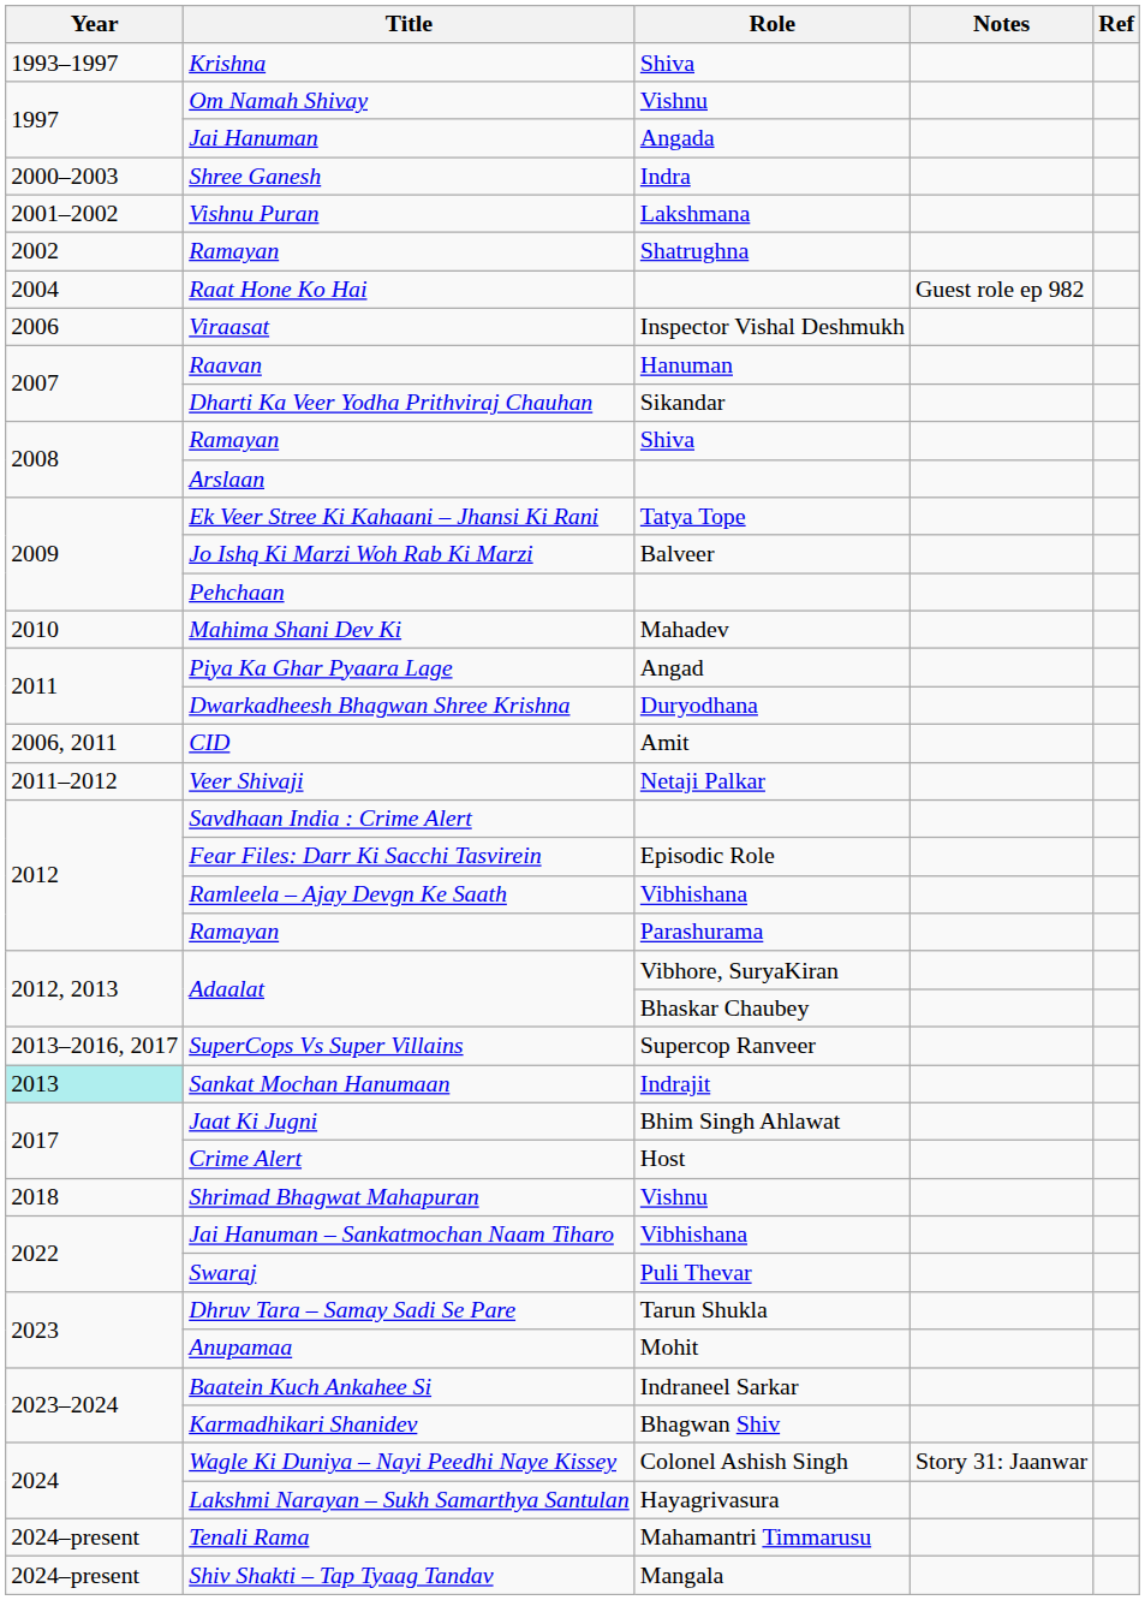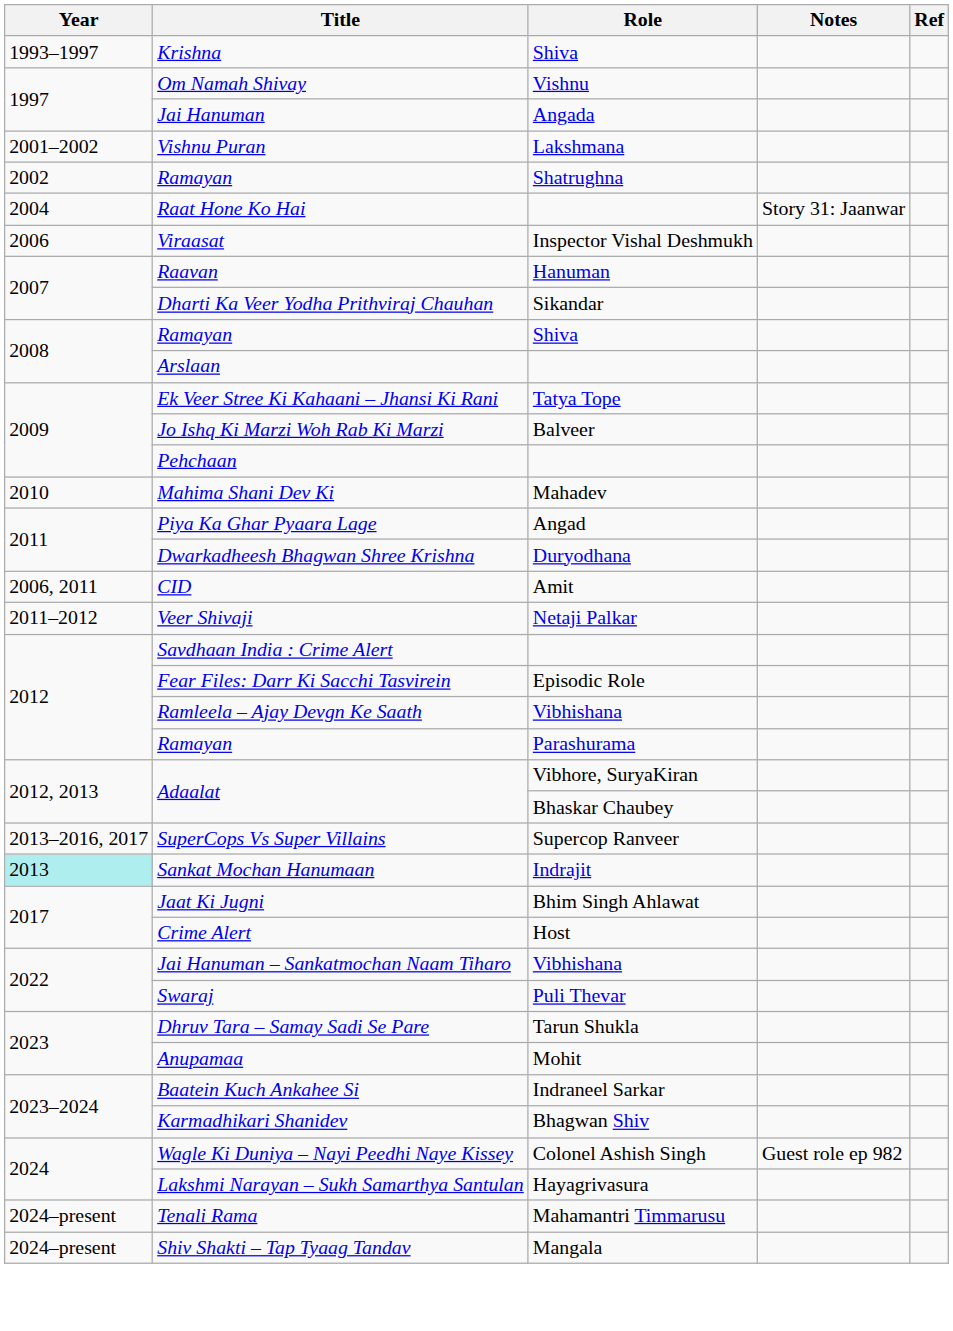- row: 2000–2003 | Shree Ganesh | Indra
Raat Hone Ko Hai | Notes: Guest role ep 982 -> Story 31: Jaanwar
- row: 2018 | Shrimad Bhagwat Mahapuran | Vishnu
Wagle Ki Duniya – Nayi Peedhi Naye Kissey | Notes: Story 31: Jaanwar -> Guest role ep 982
